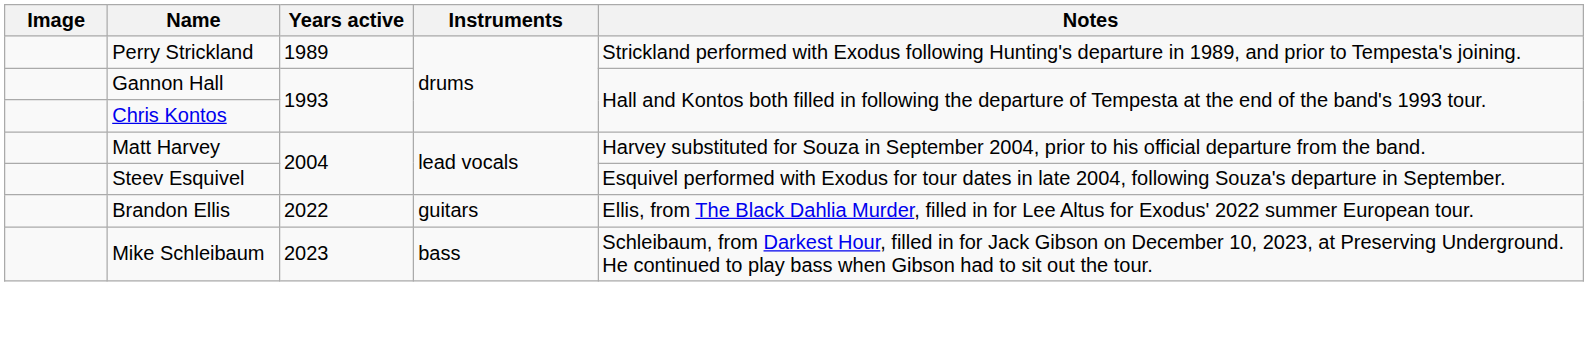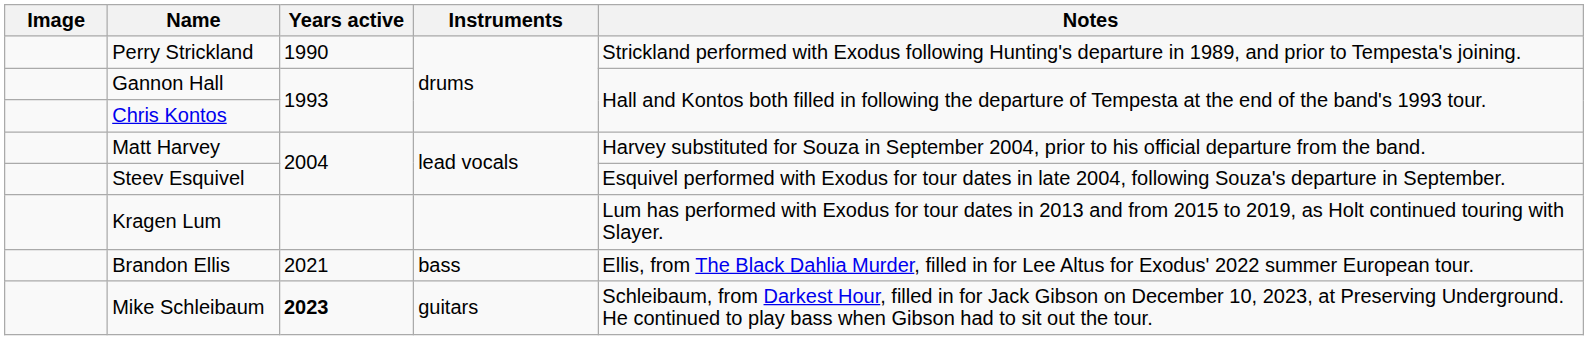Perry Strickland | Years active: 1989 -> 1990
+ row: Kragen Lum | Lum has performed with Exodus for tour dates in 2013 and from 2015 to 2019, as Holt continued touring with Slayer.
Brandon Ellis | Years active: 2022 -> 2021
Brandon Ellis | Instruments: guitars -> bass
Mike Schleibaum | Years active: normal -> bold
Mike Schleibaum | Instruments: bass -> guitars
